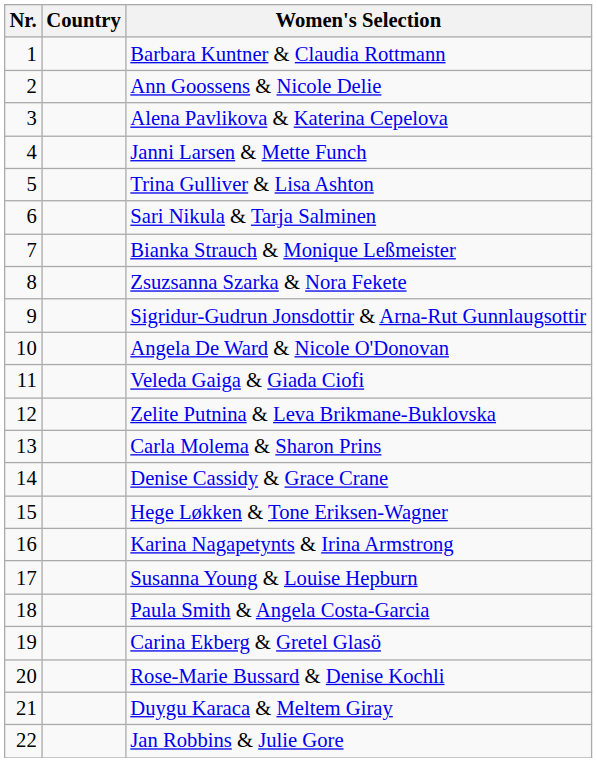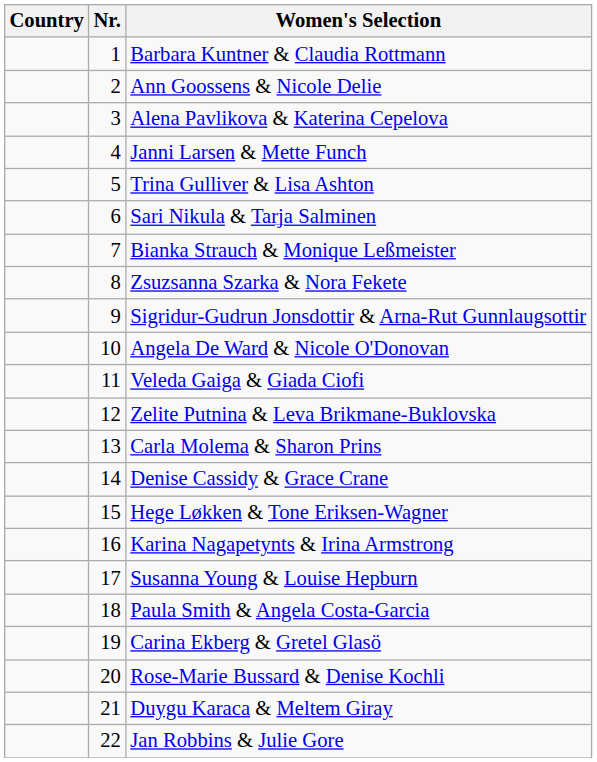columns swapped: Nr. <-> Country
